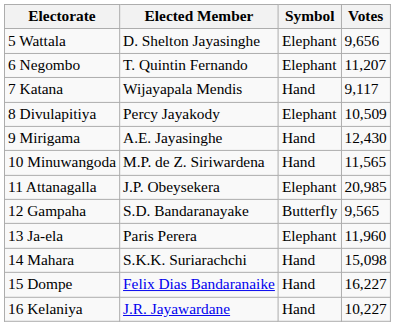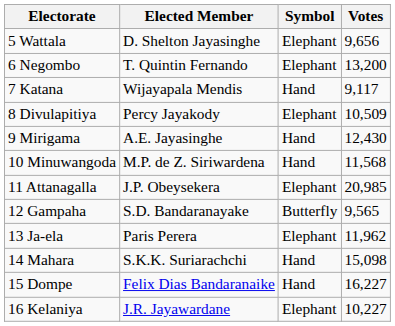6 Negombo | Votes: 11,207 -> 13,200
10 Minuwangoda | Votes: 11,565 -> 11,568
13 Ja-ela | Votes: 11,960 -> 11,962
16 Kelaniya | Symbol: Hand -> Elephant
